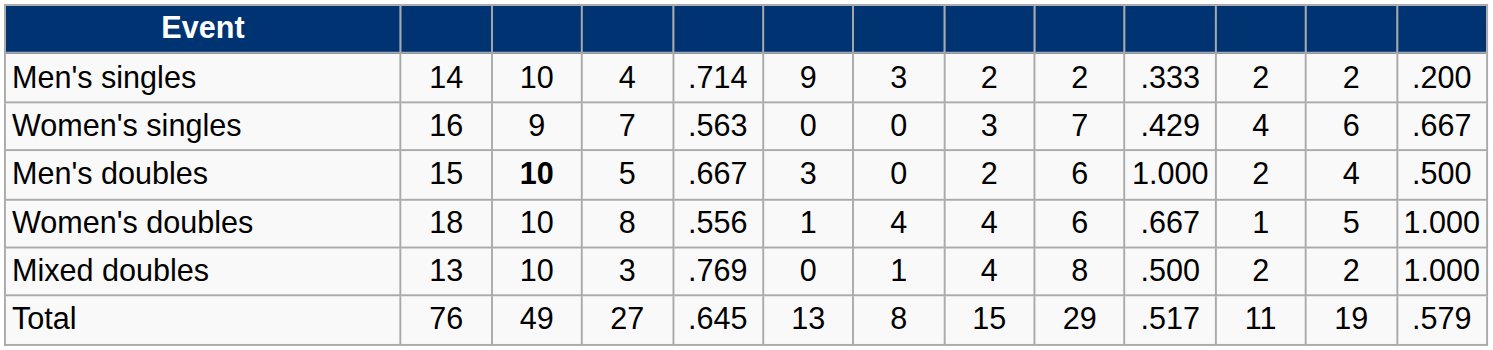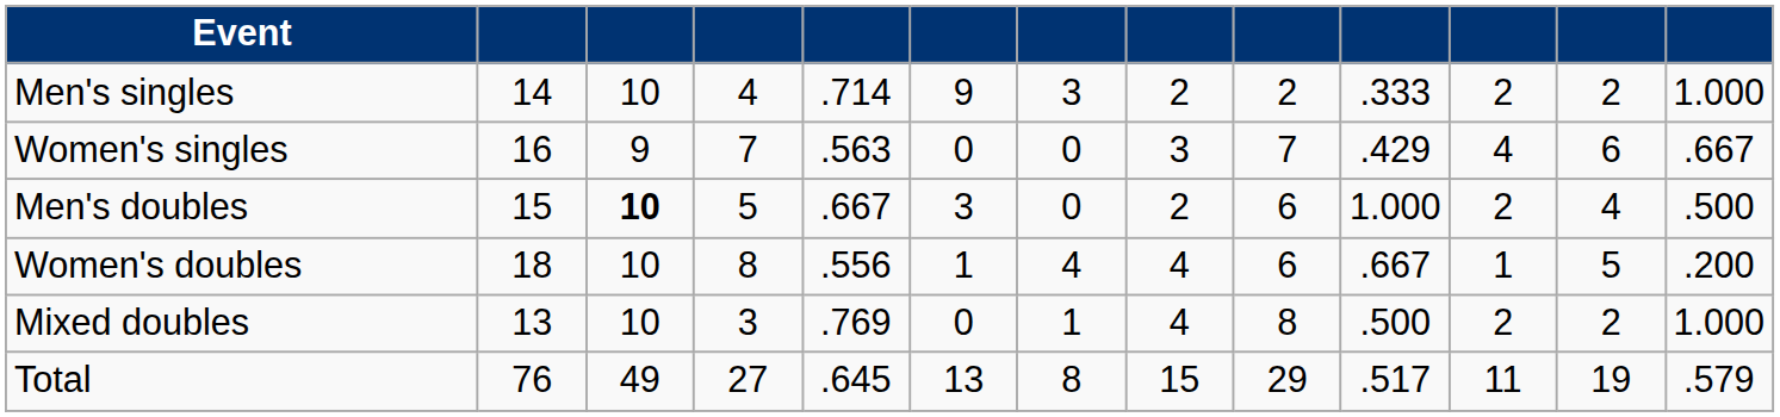Men's singles | column 13: .200 -> 1.000
Women's doubles | column 13: 1.000 -> .200
